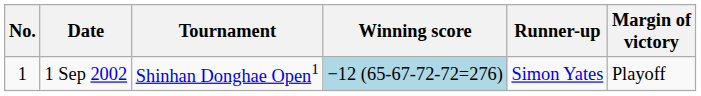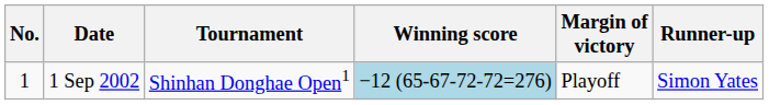columns swapped: Margin of victory <-> Runner-up
